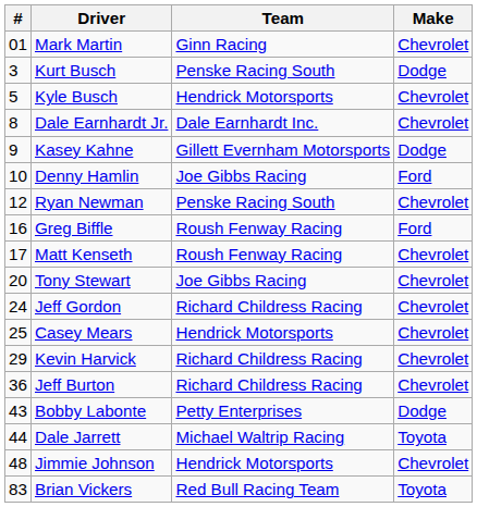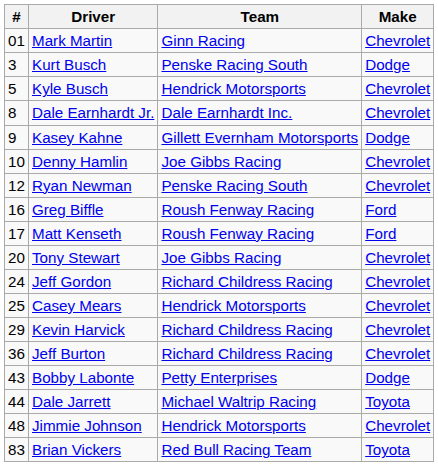Denny Hamlin | Make: Ford -> Chevrolet
Matt Kenseth | Make: Chevrolet -> Ford
